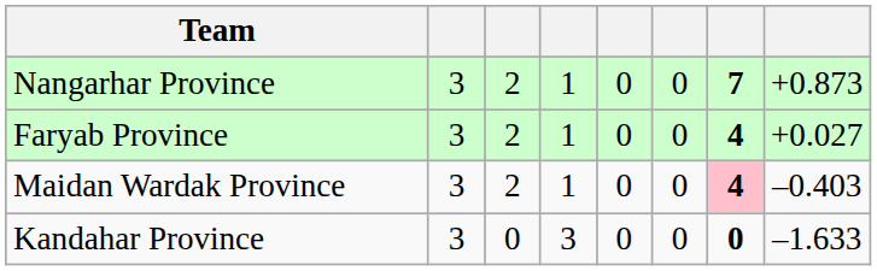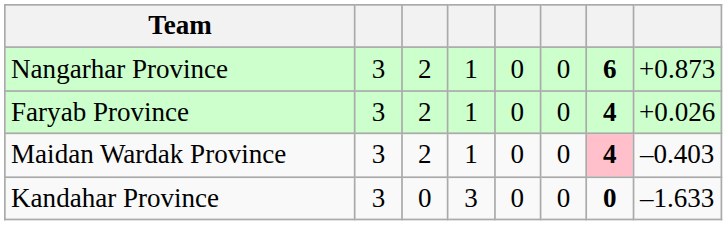Nangarhar Province | column 7: 7 -> 6
Faryab Province | column 8: +0.027 -> +0.026
